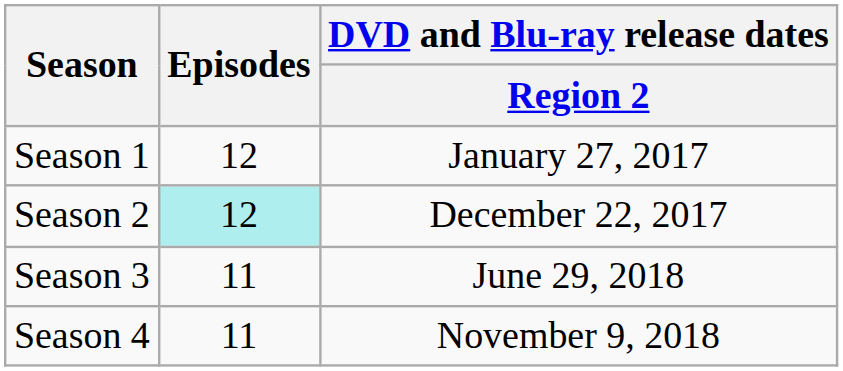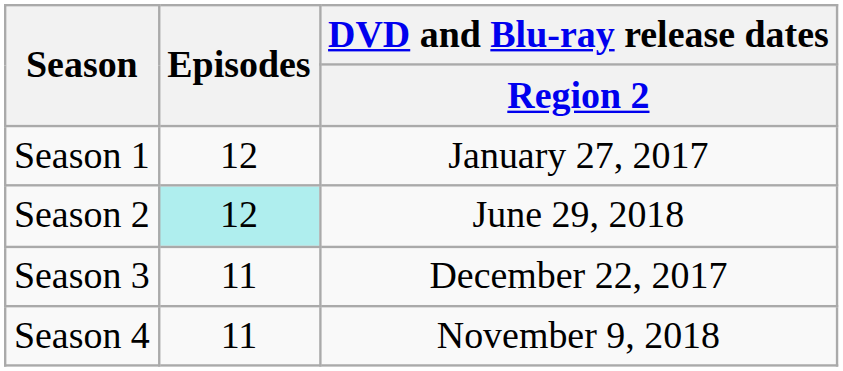Season 2 | DVD and Blu-ray release dates / Region 2: December 22, 2017 -> June 29, 2018
Season 3 | DVD and Blu-ray release dates / Region 2: June 29, 2018 -> December 22, 2017
